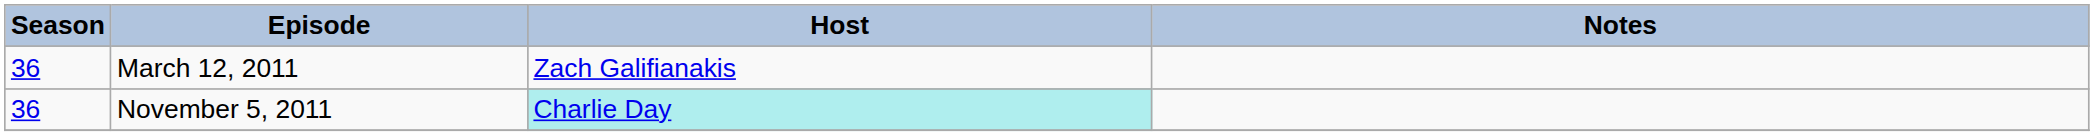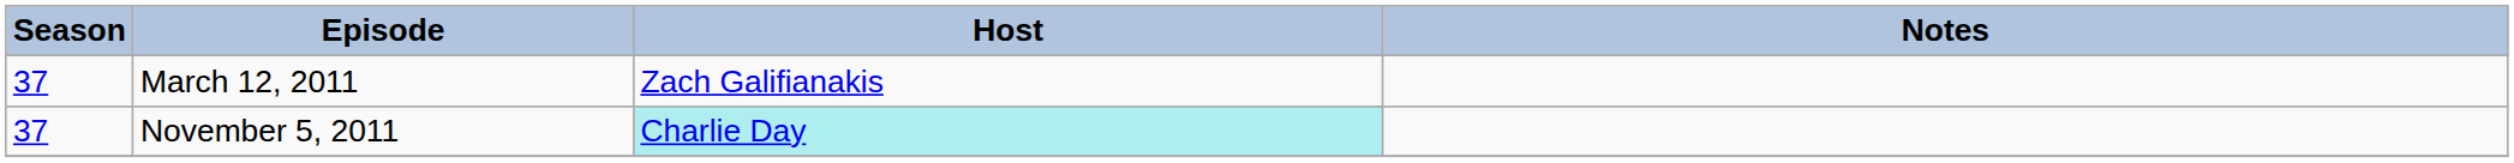March 12, 2011 | Season: 36 -> 37
November 5, 2011 | Season: 36 -> 37
